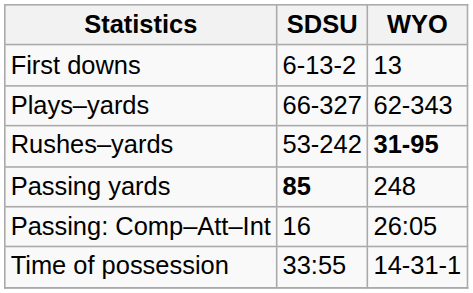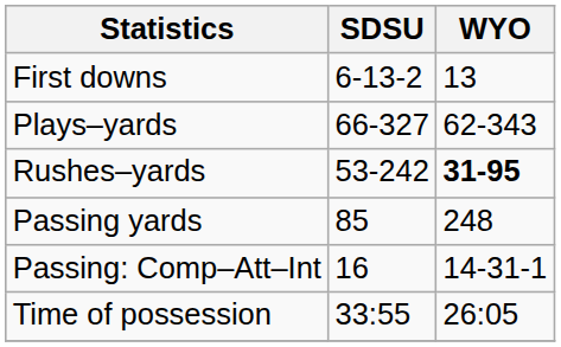Passing yards | SDSU: bold -> normal
Passing: Comp–Att–Int | WYO: 26:05 -> 14-31-1
Time of possession | WYO: 14-31-1 -> 26:05
